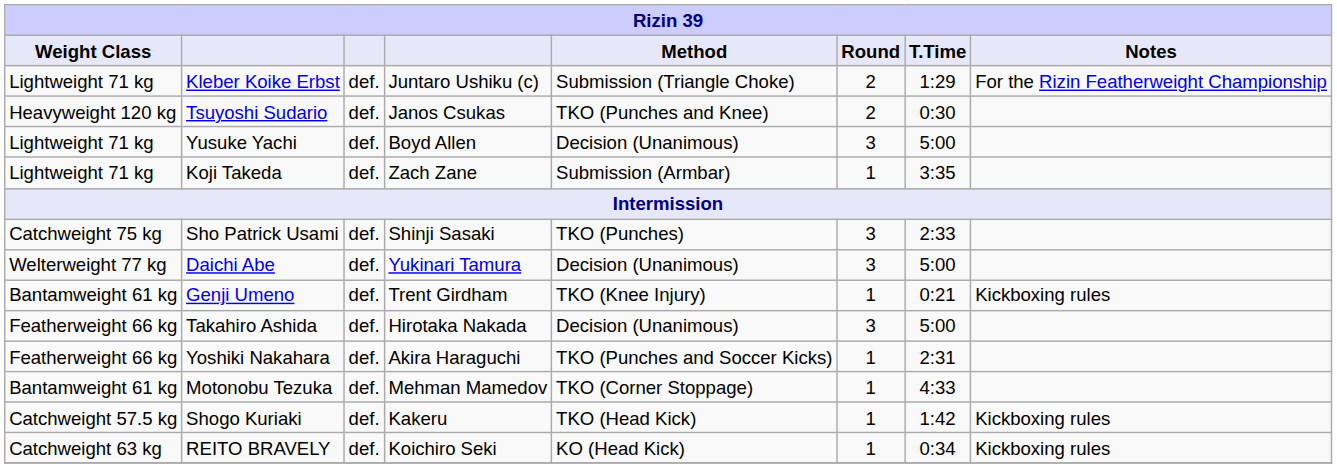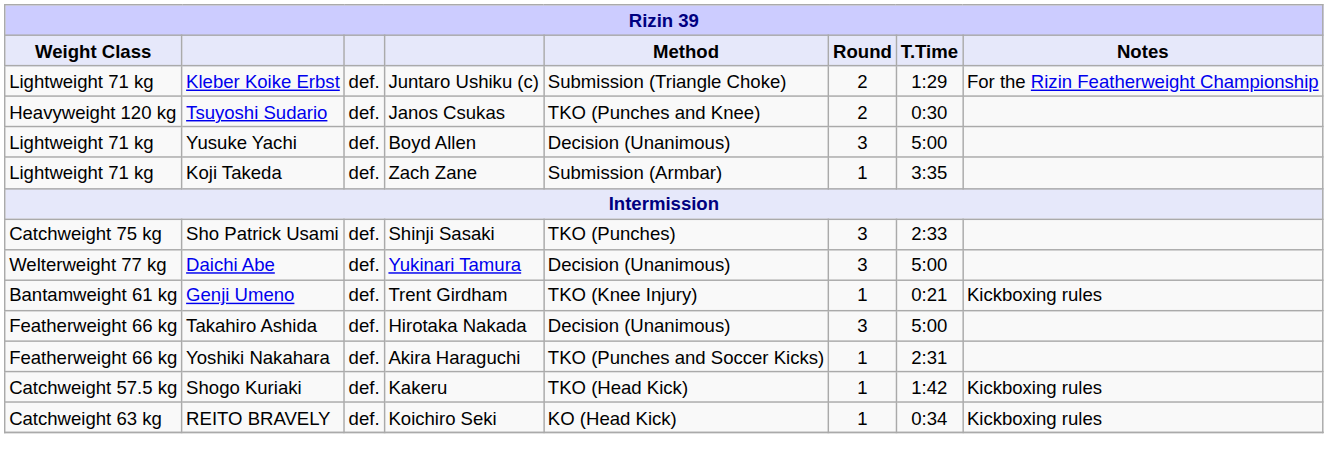- row: Bantamweight 61 kg | Motonobu Tezuka | def. | Mehman Mamedov | TKO (Corner Stoppage) | 1 | 4:33
